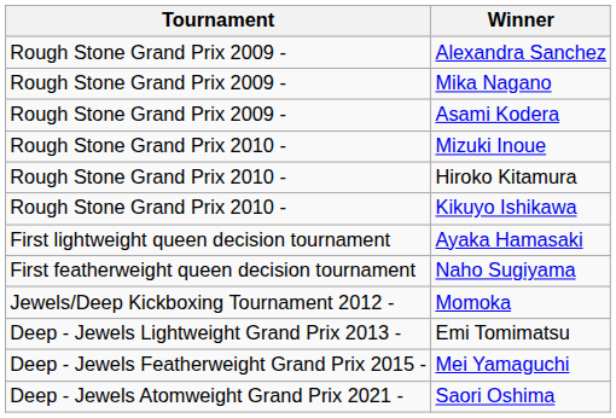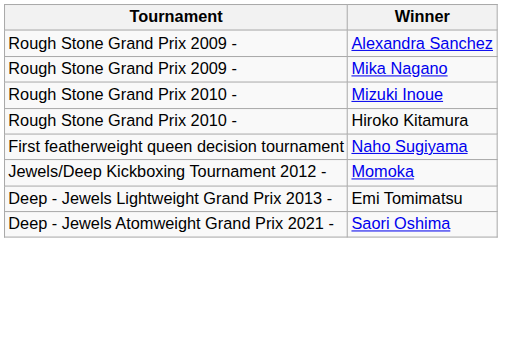- row: Rough Stone Grand Prix 2009 - | Asami Kodera
- row: Rough Stone Grand Prix 2010 - | Kikuyo Ishikawa
- row: First lightweight queen decision tournament | Ayaka Hamasaki
- row: Deep - Jewels Featherweight Grand Prix 2015 - | Mei Yamaguchi
